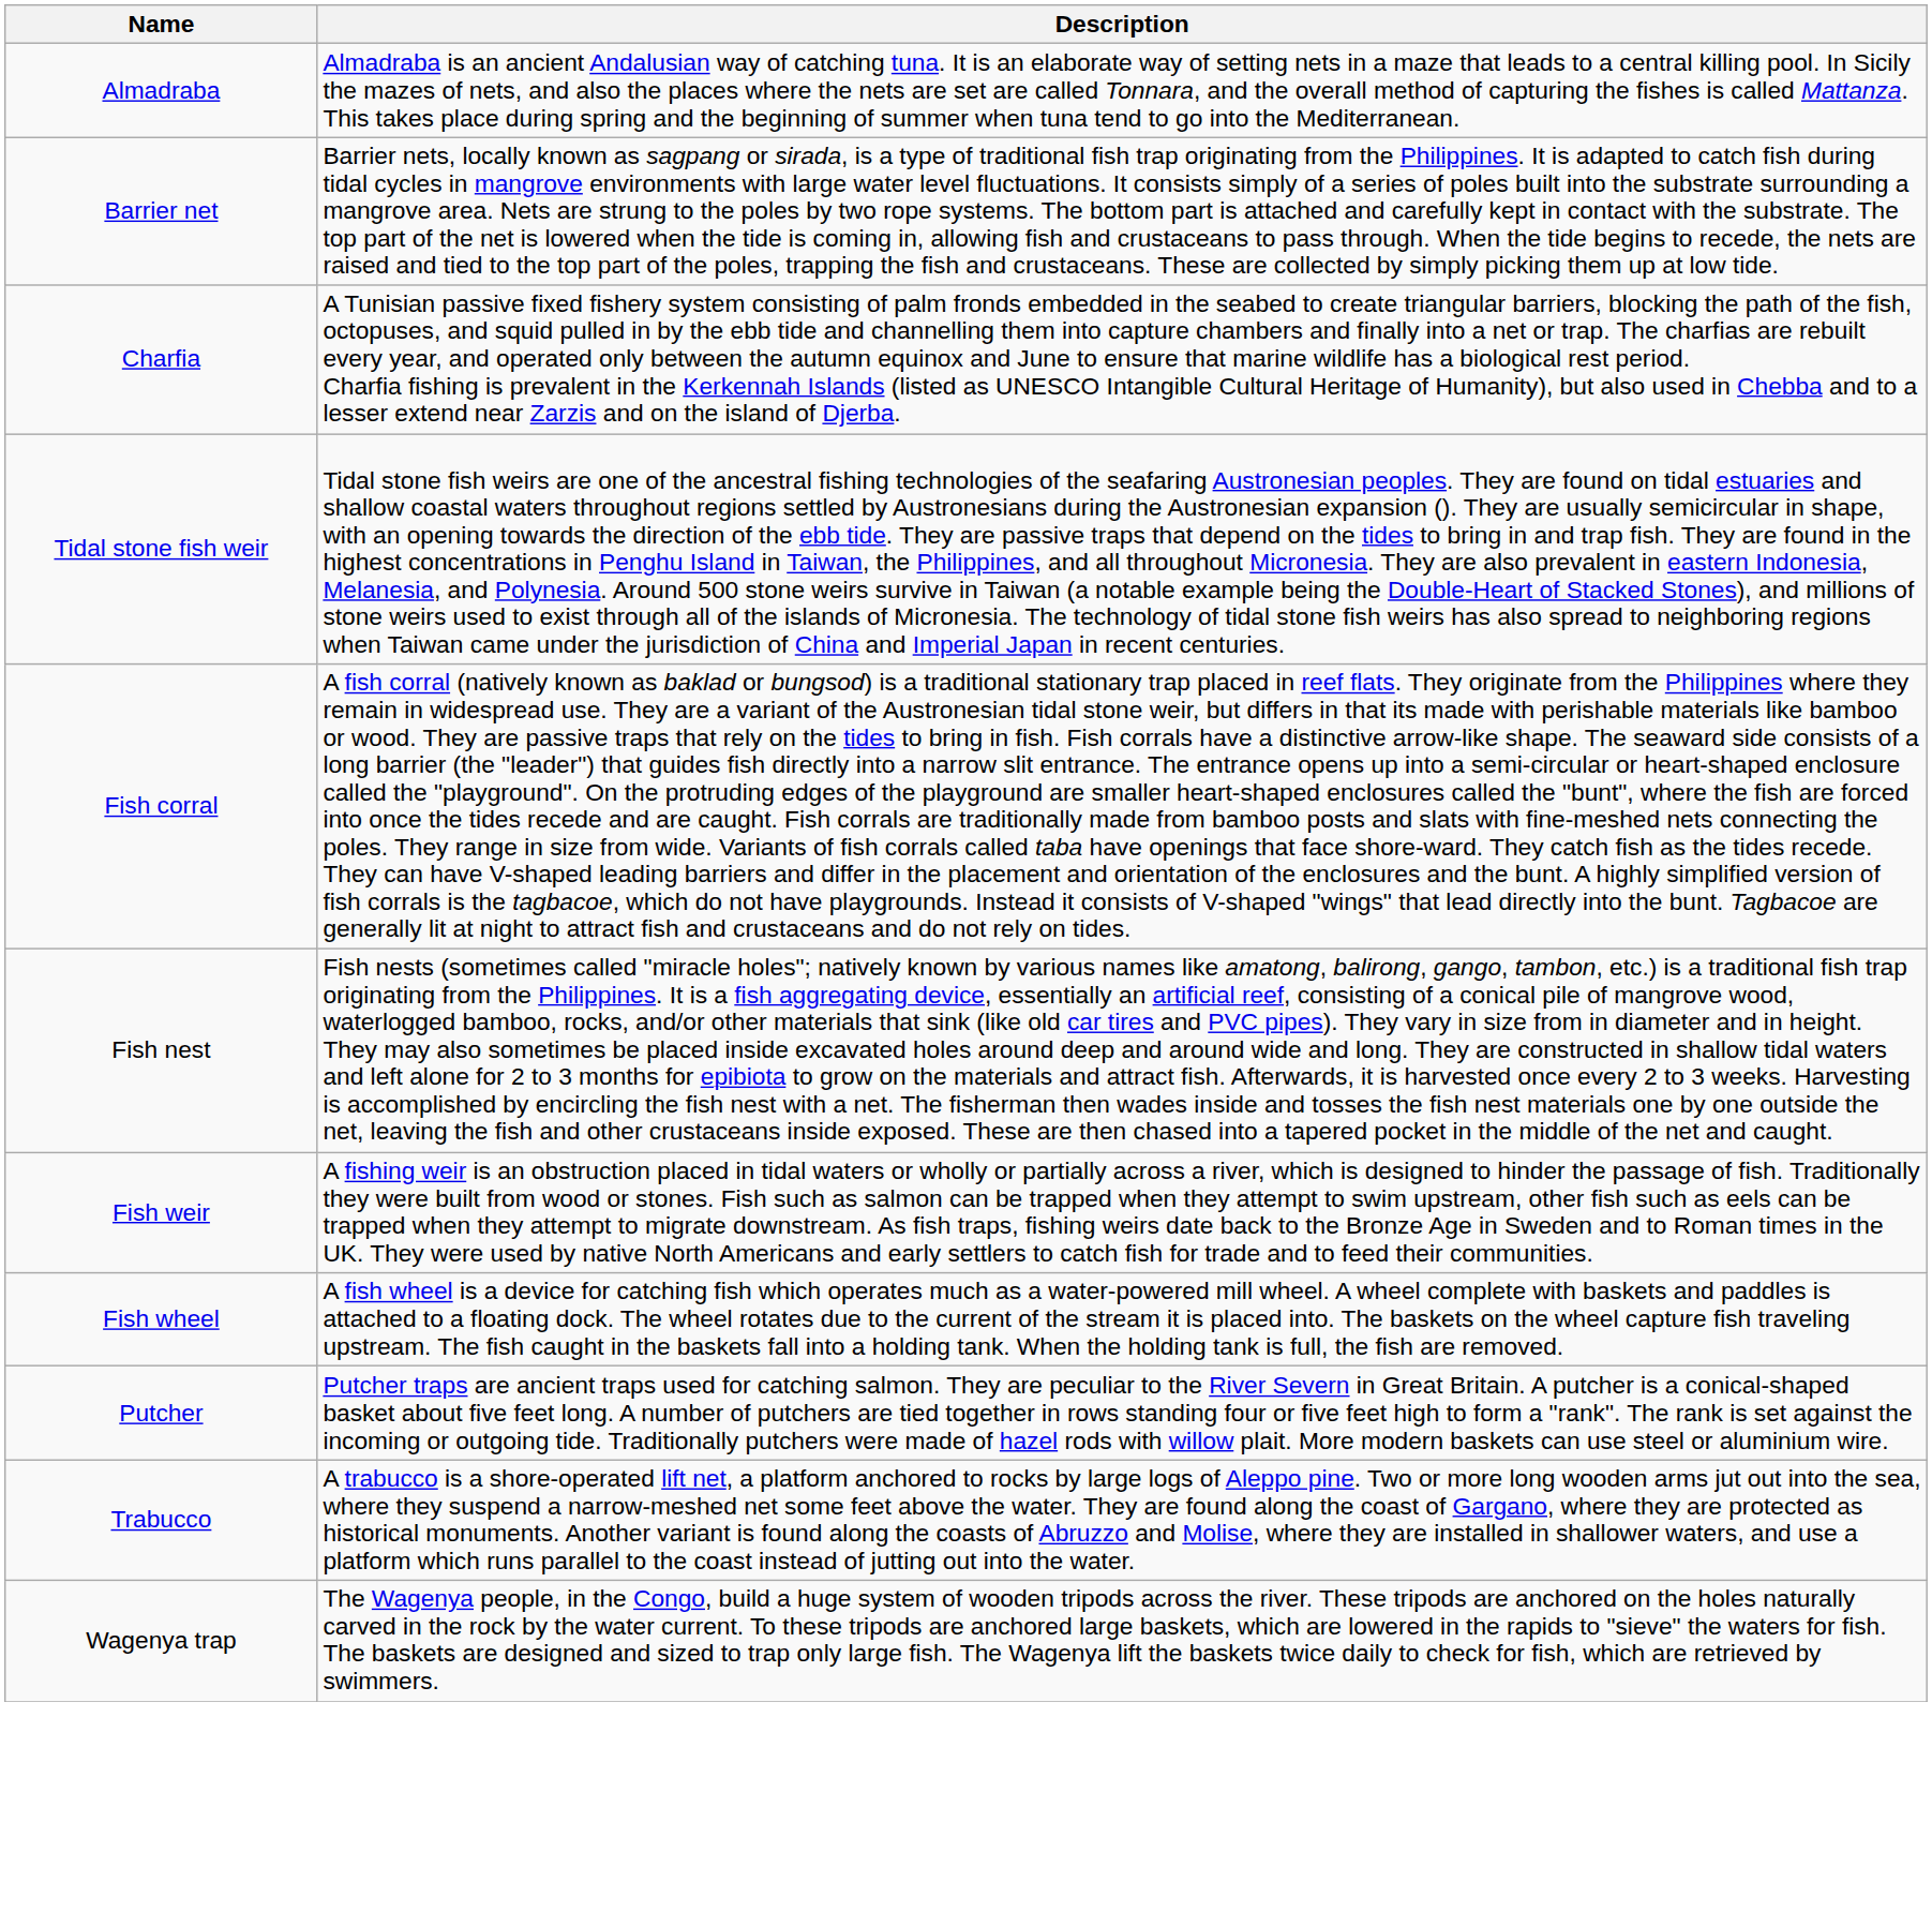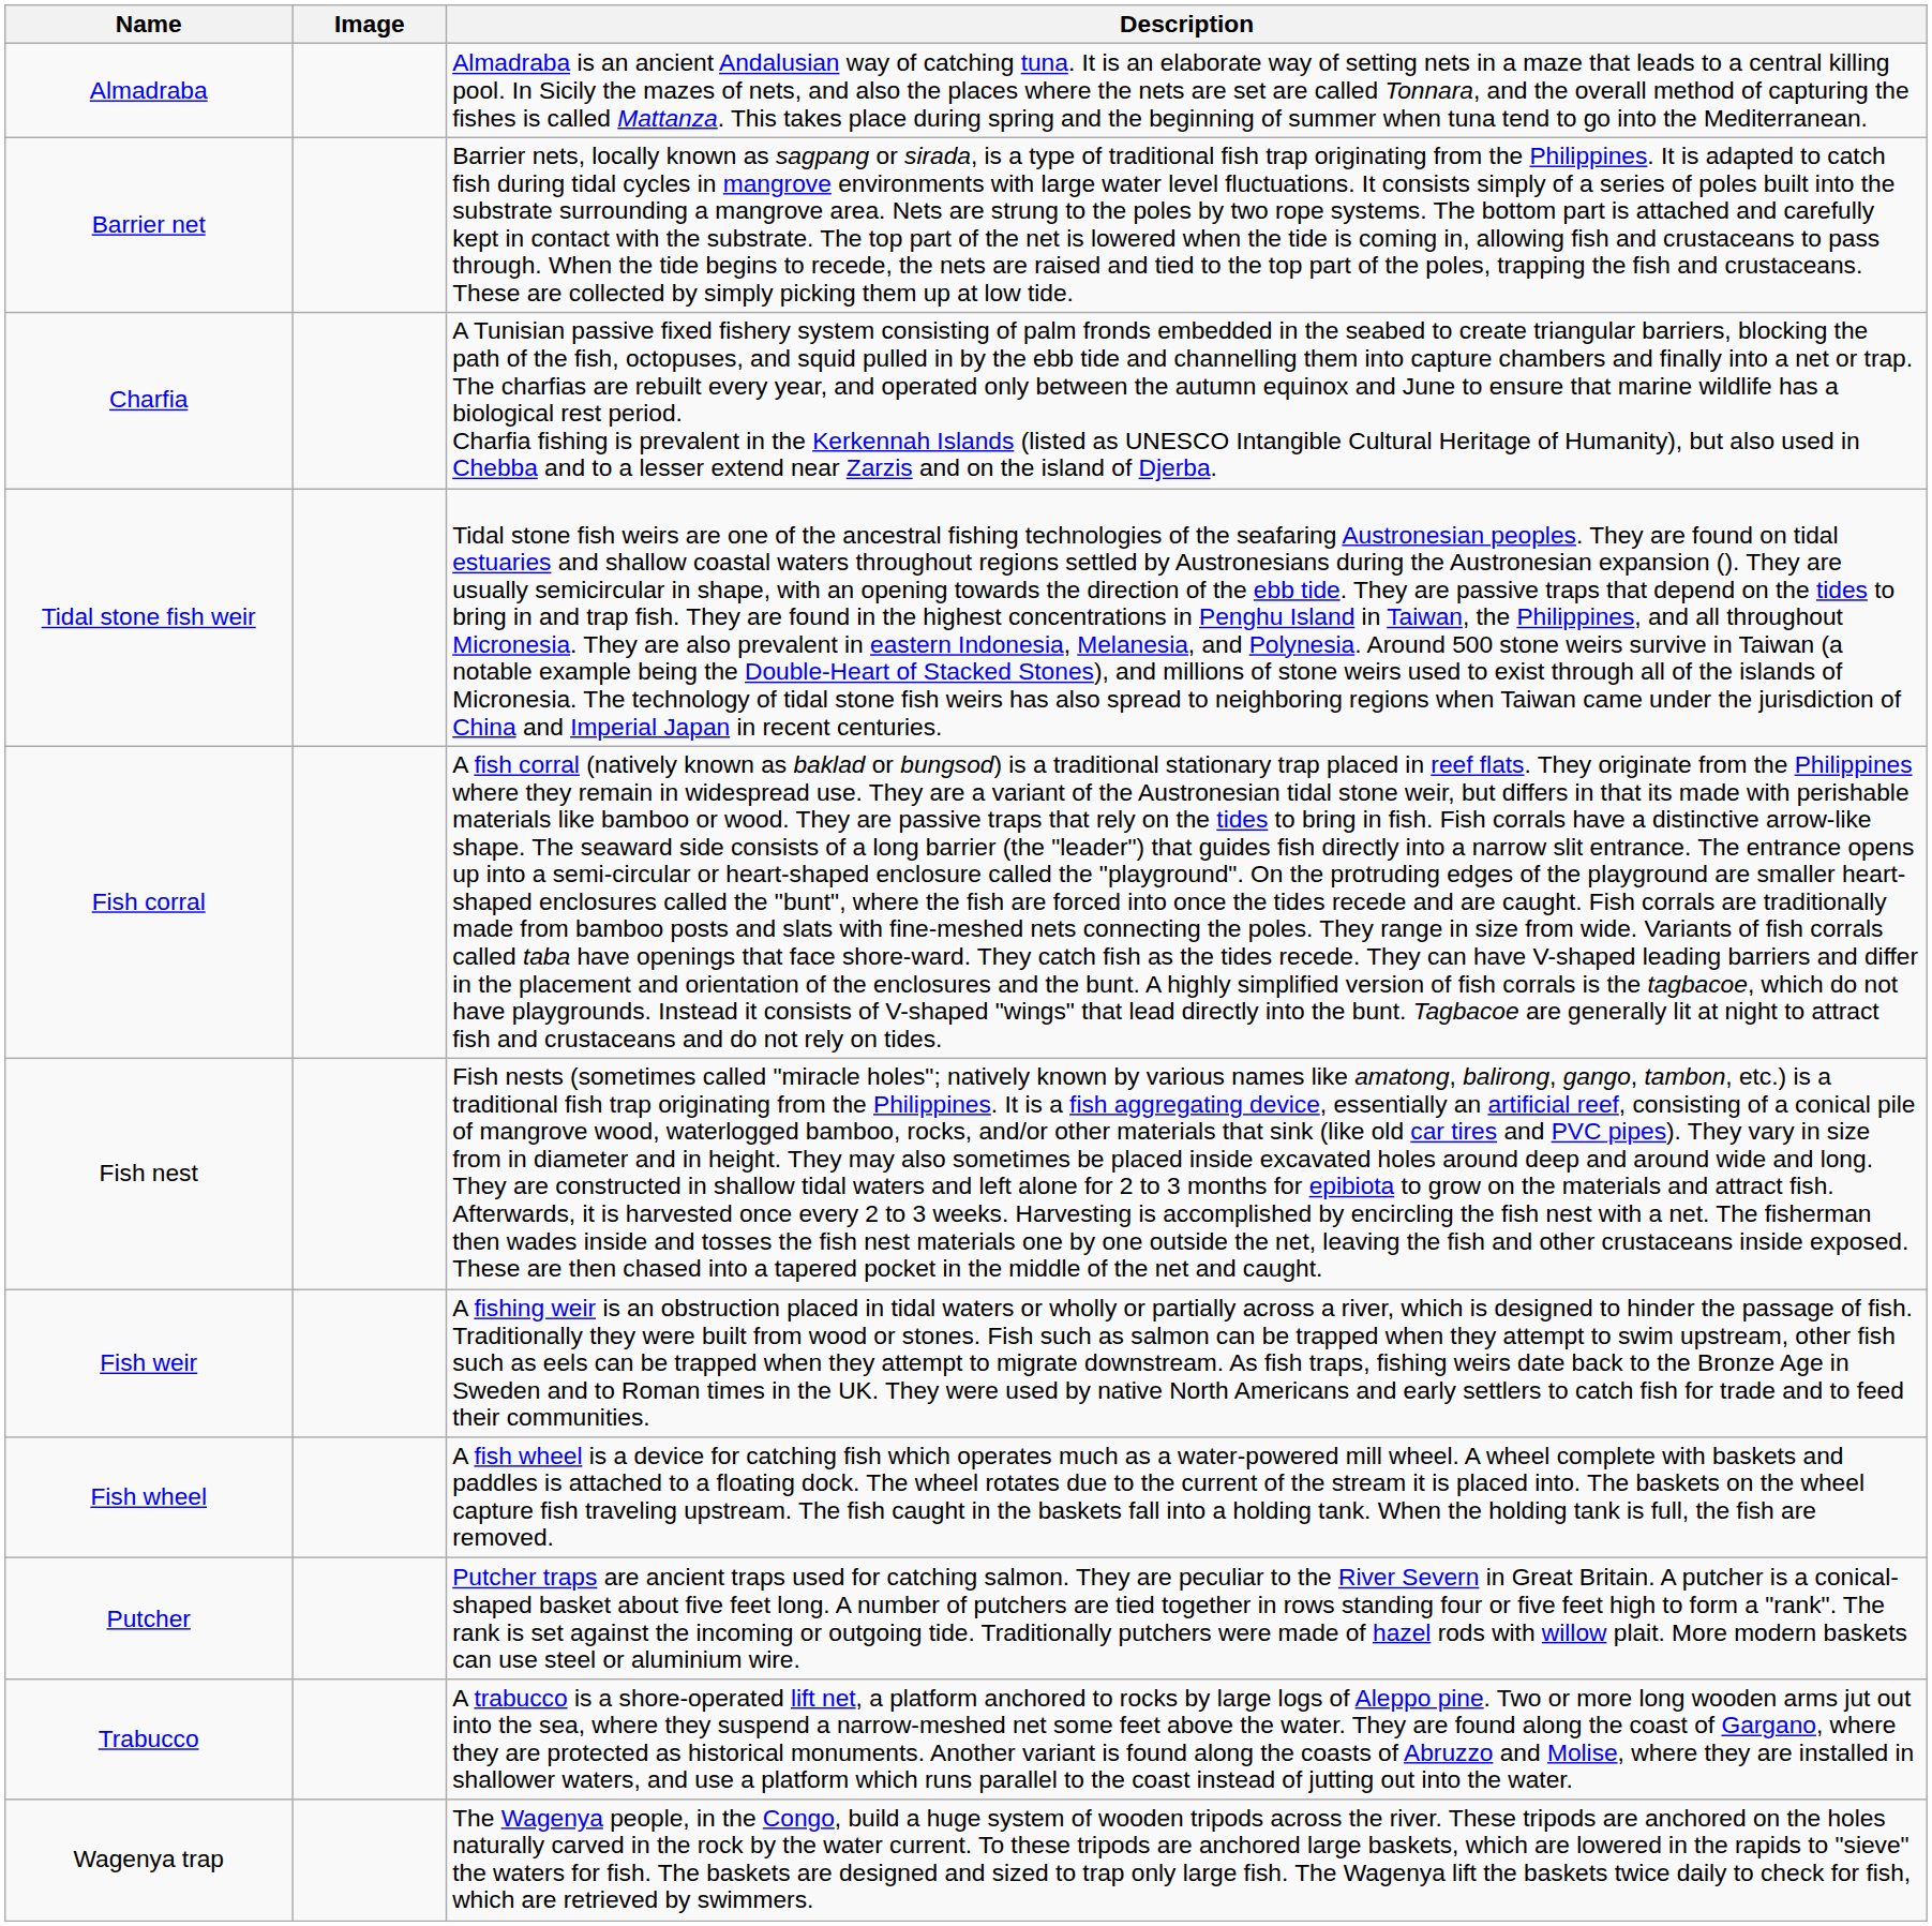+ column: Image
